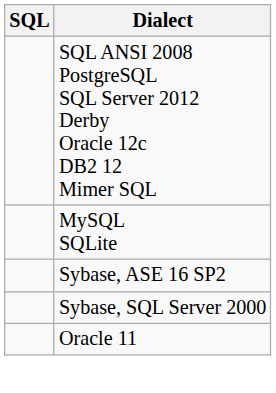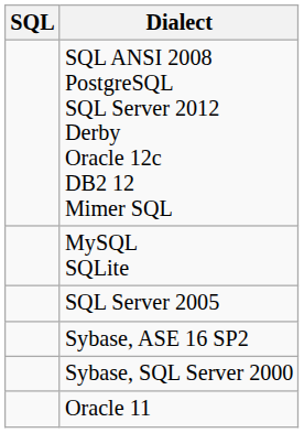+ row: SQL Server 2005
